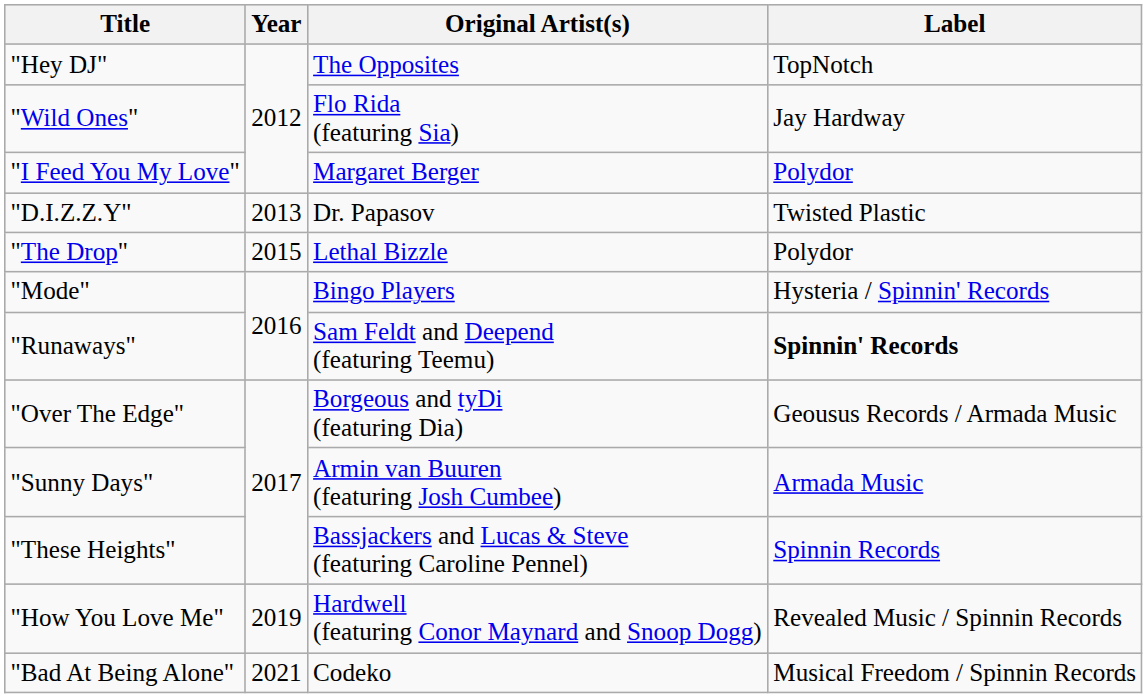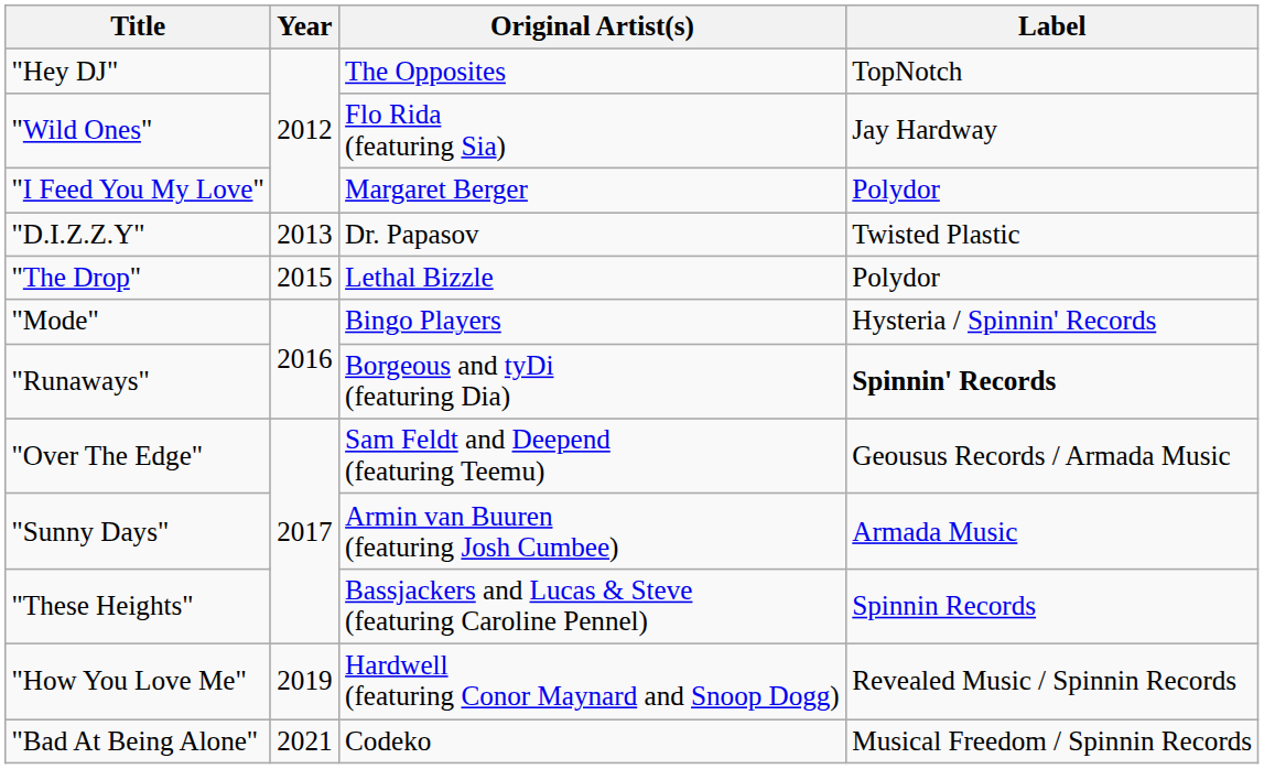"Runaways" | Original Artist(s): Sam Feldt and Deepend (featuring Teemu) -> Borgeous and tyDi (featuring Dia)
"Over The Edge" | Original Artist(s): Borgeous and tyDi (featuring Dia) -> Sam Feldt and Deepend (featuring Teemu)
